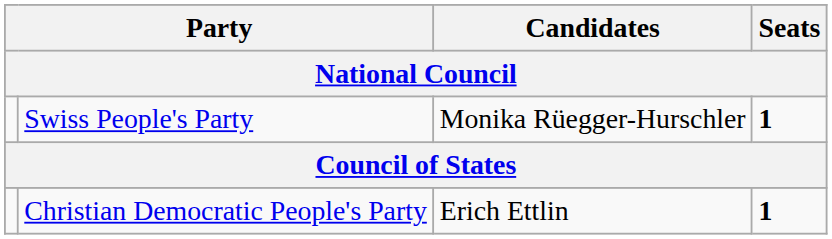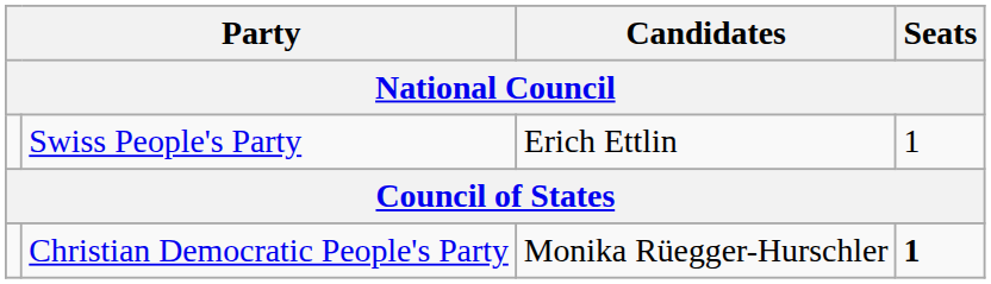Swiss People's Party | Candidates / National Council: Monika Rüegger-Hurschler -> Erich Ettlin
Swiss People's Party | Seats / National Council: bold -> normal
Christian Democratic People's Party | Candidates / National Council: Erich Ettlin -> Monika Rüegger-Hurschler
